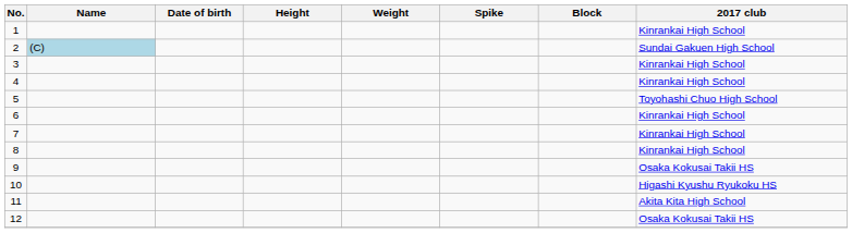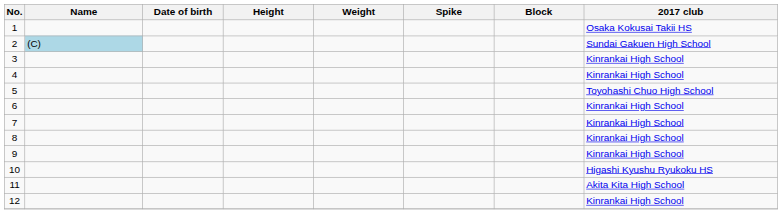1 | 2017 club: Kinrankai High School -> Osaka Kokusai Takii HS
9 | 2017 club: Osaka Kokusai Takii HS -> Kinrankai High School
12 | 2017 club: Osaka Kokusai Takii HS -> Kinrankai High School
